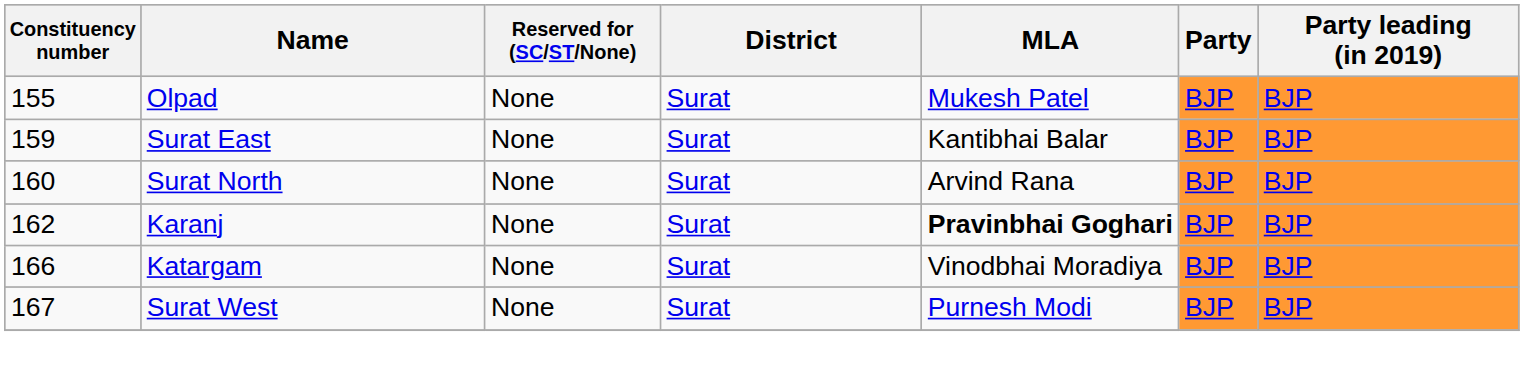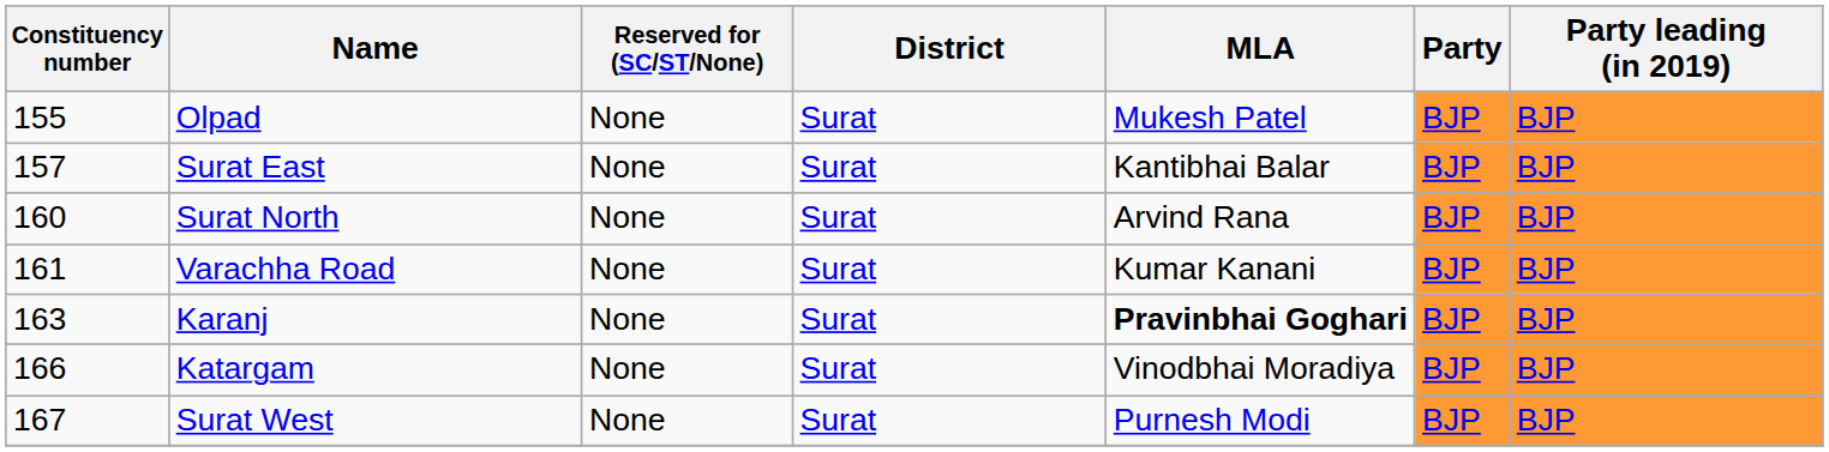Surat East | Constituency number: 159 -> 157
+ row: 161 | Varachha Road | None | Surat | Kumar Kanani | BJP | BJP
Karanj | Constituency number: 162 -> 163
